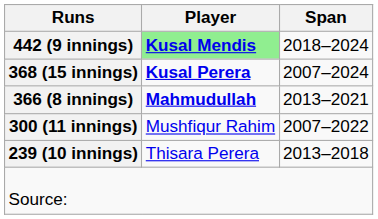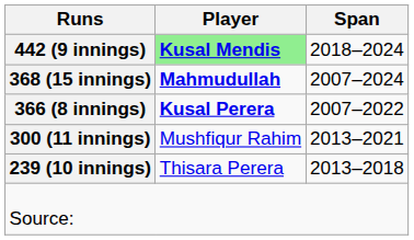368 (15 innings) | Player: Kusal Perera -> Mahmudullah
366 (8 innings) | Player: Mahmudullah -> Kusal Perera
366 (8 innings) | Span: 2013–2021 -> 2007–2022
300 (11 innings) | Span: 2007–2022 -> 2013–2021
